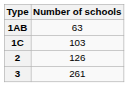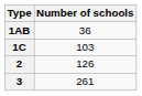1AB | Number of schools: 63 -> 36
